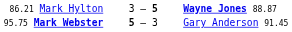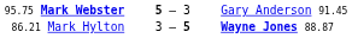rows swapped: 86.21 Mark Hylton <-> 95.75 Mark Webster
